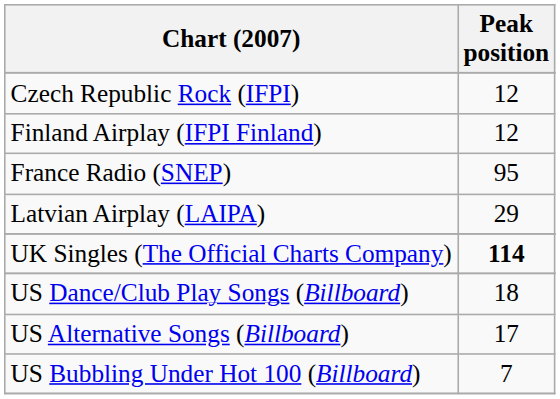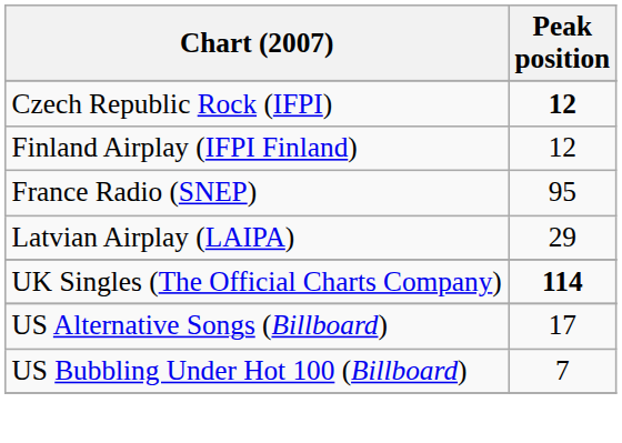Czech Republic Rock (IFPI) | Peak position: normal -> bold
- row: US Dance/Club Play Songs (Billboard) | 18
